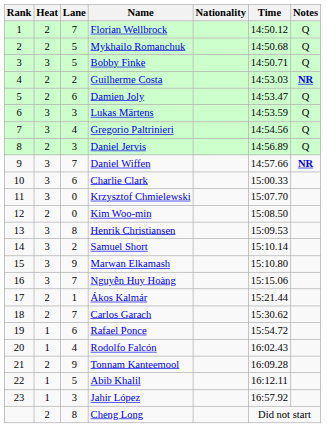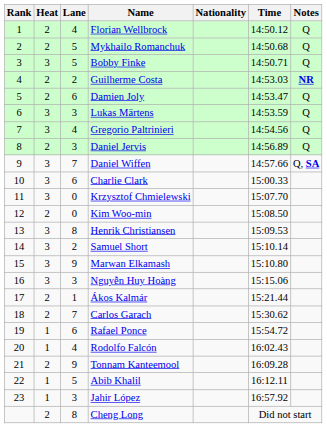Florian Wellbrock | Lane: 7 -> 4
Daniel Wiffen | Notes: NR -> Q, SA
Nguyễn Huy Hoàng | Lane: 7 -> 3
